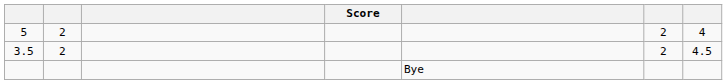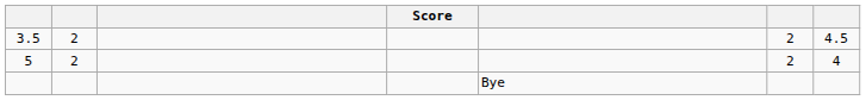rows swapped: 3.5 <-> 5
